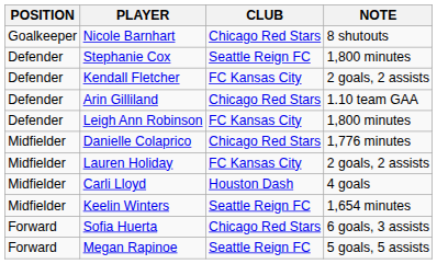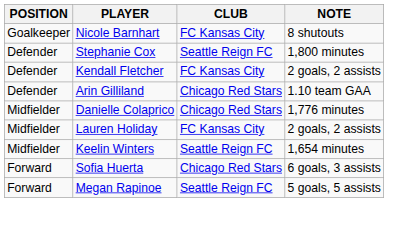Nicole Barnhart | CLUB: Chicago Red Stars -> FC Kansas City
- row: Defender | Leigh Ann Robinson | FC Kansas City | 1,800 minutes
- row: Midfielder | Carli Lloyd | Houston Dash | 4 goals
